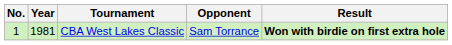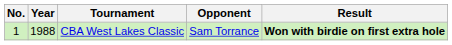CBA West Lakes Classic | Year: 1981 -> 1988
